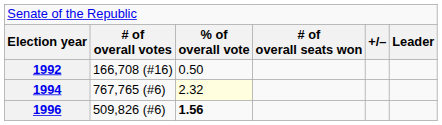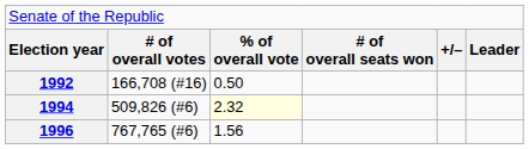1994 | column 2: 767,765 (#6) -> 509,826 (#6)
1996 | column 2: 509,826 (#6) -> 767,765 (#6)
1996 | column 3: bold -> normal
